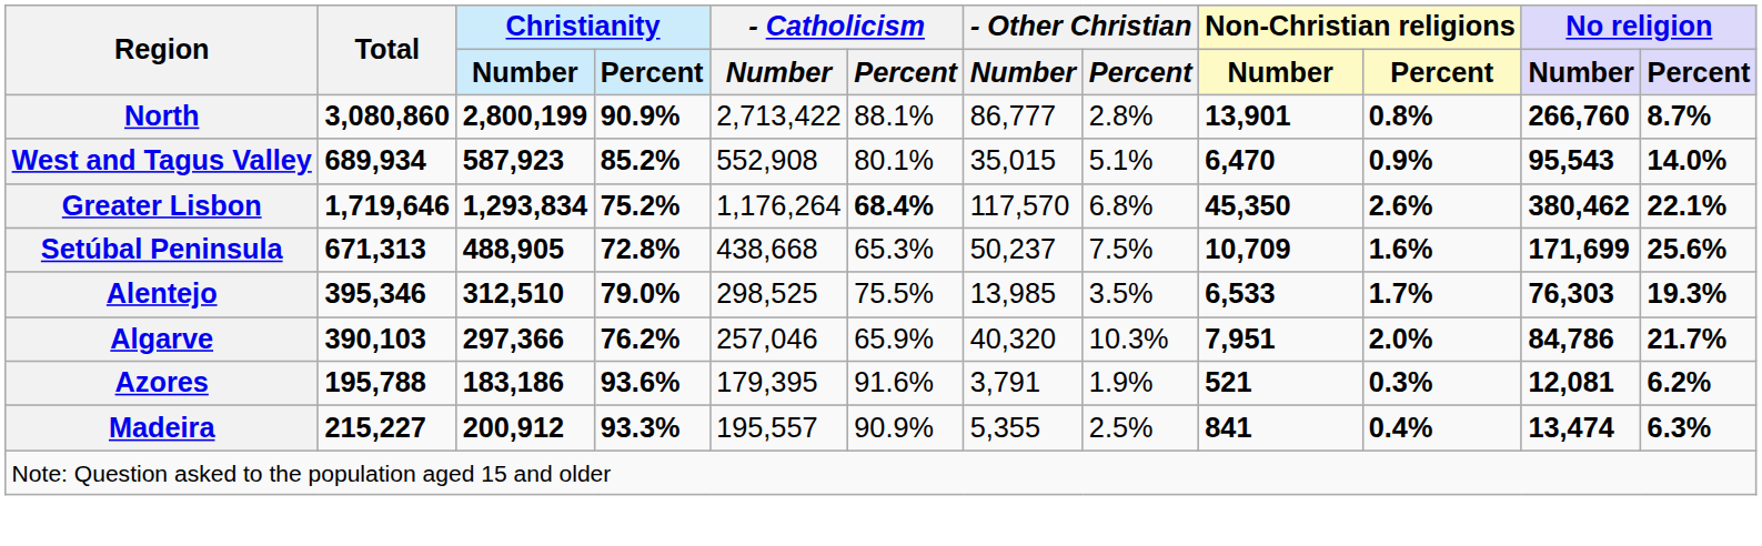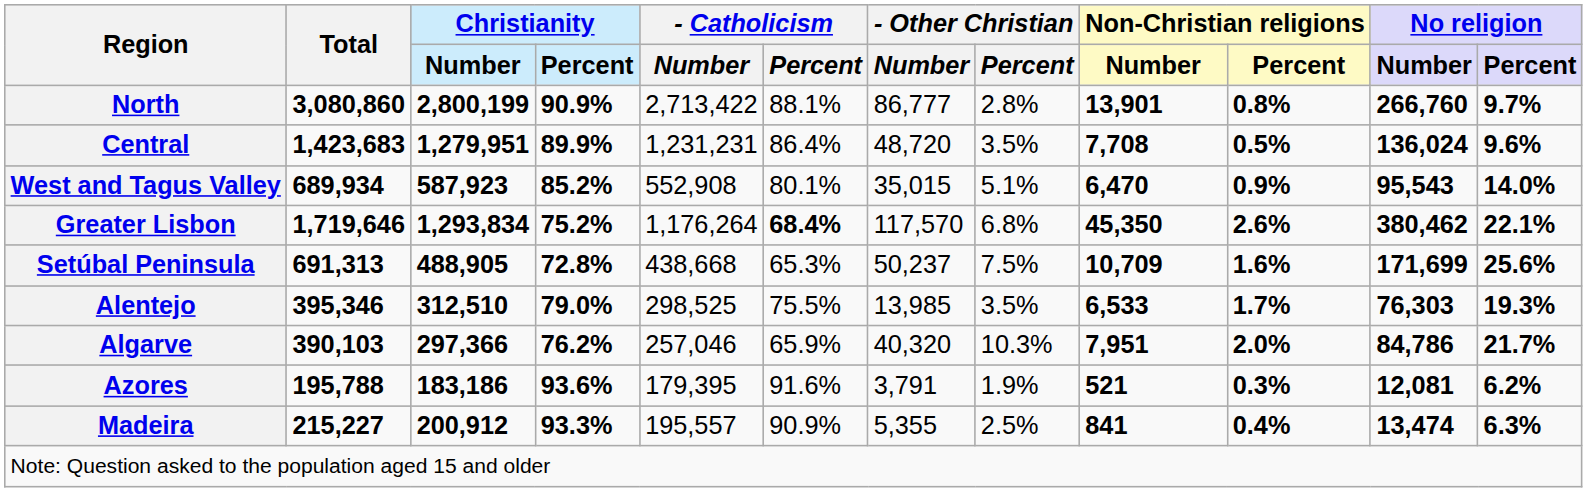North | No religion / Percent: 8.7% -> 9.7%
+ row: Central | 1,423,683 | 1,279,951 | 89.9% | 1,231,231 | 86.4% | 48,720 | 3.5% | 7,708 | 0.5% | 136,024 | 9.6%
Setúbal Peninsula | Total: 671,313 -> 691,313
